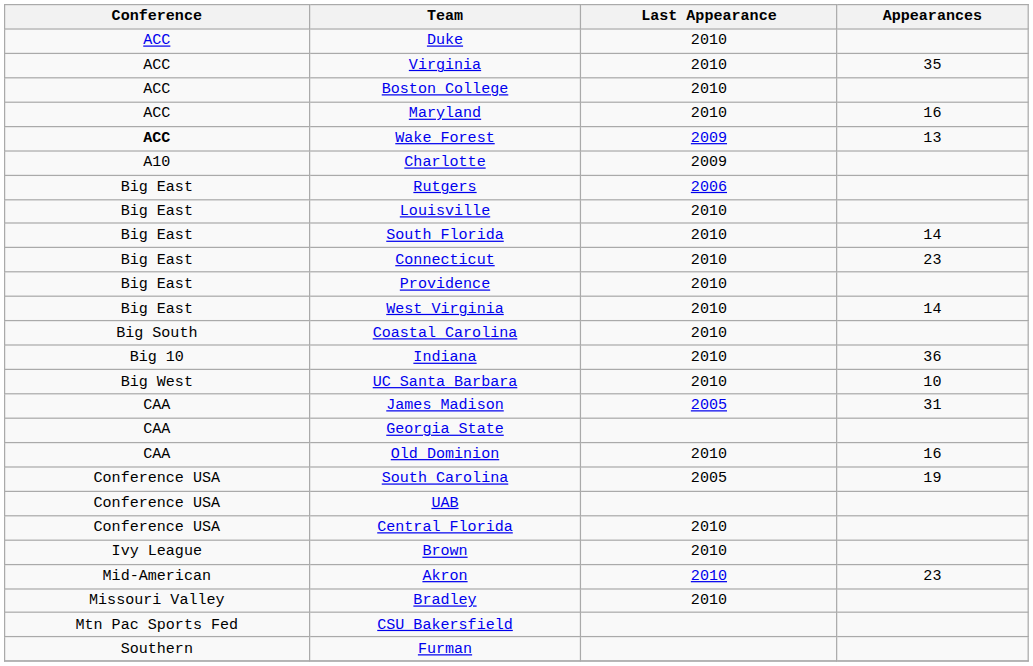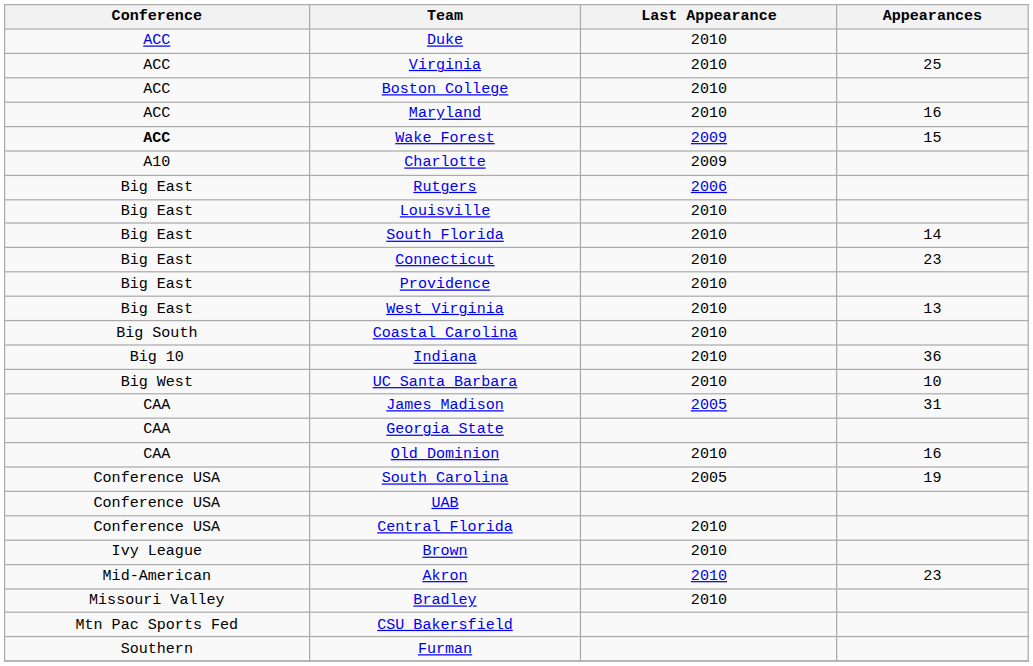Virginia | Appearances: 35 -> 25
Wake Forest | Appearances: 13 -> 15
West Virginia | Appearances: 14 -> 13
